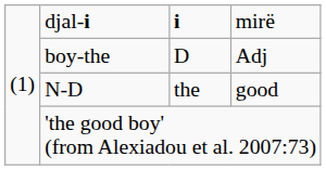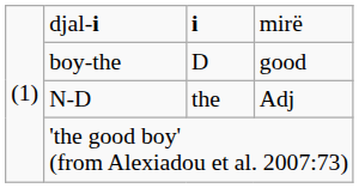boy-the | column 4: Adj -> good
N-D | column 4: good -> Adj
